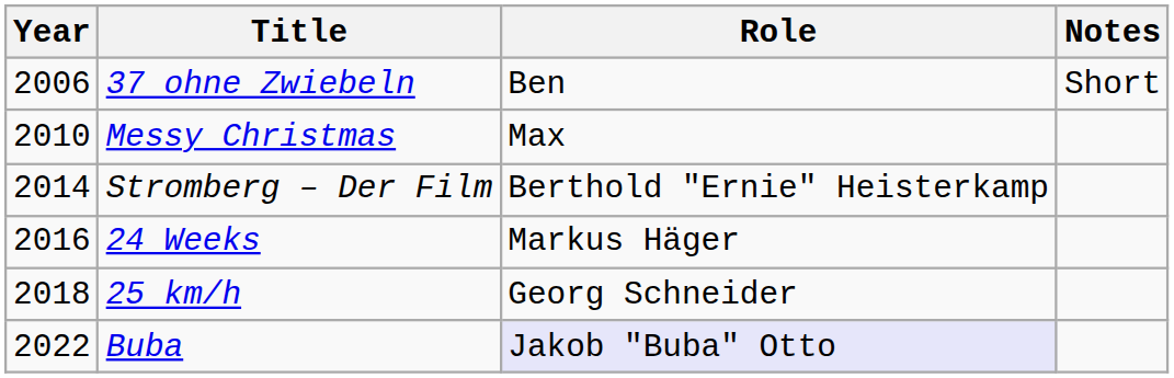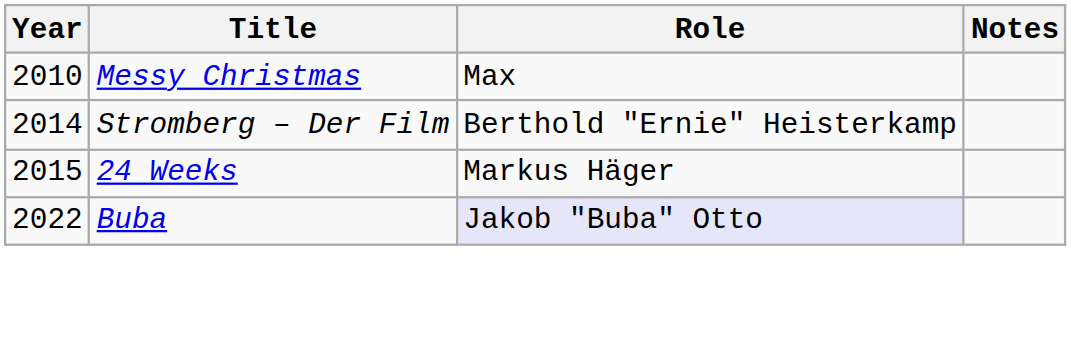- row: 2006 | 37 ohne Zwiebeln | Ben | Short
24 Weeks | Year: 2016 -> 2015
- row: 2018 | 25 km/h | Georg Schneider
